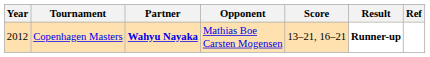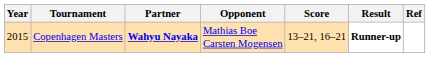Copenhagen Masters | Year: 2012 -> 2015
